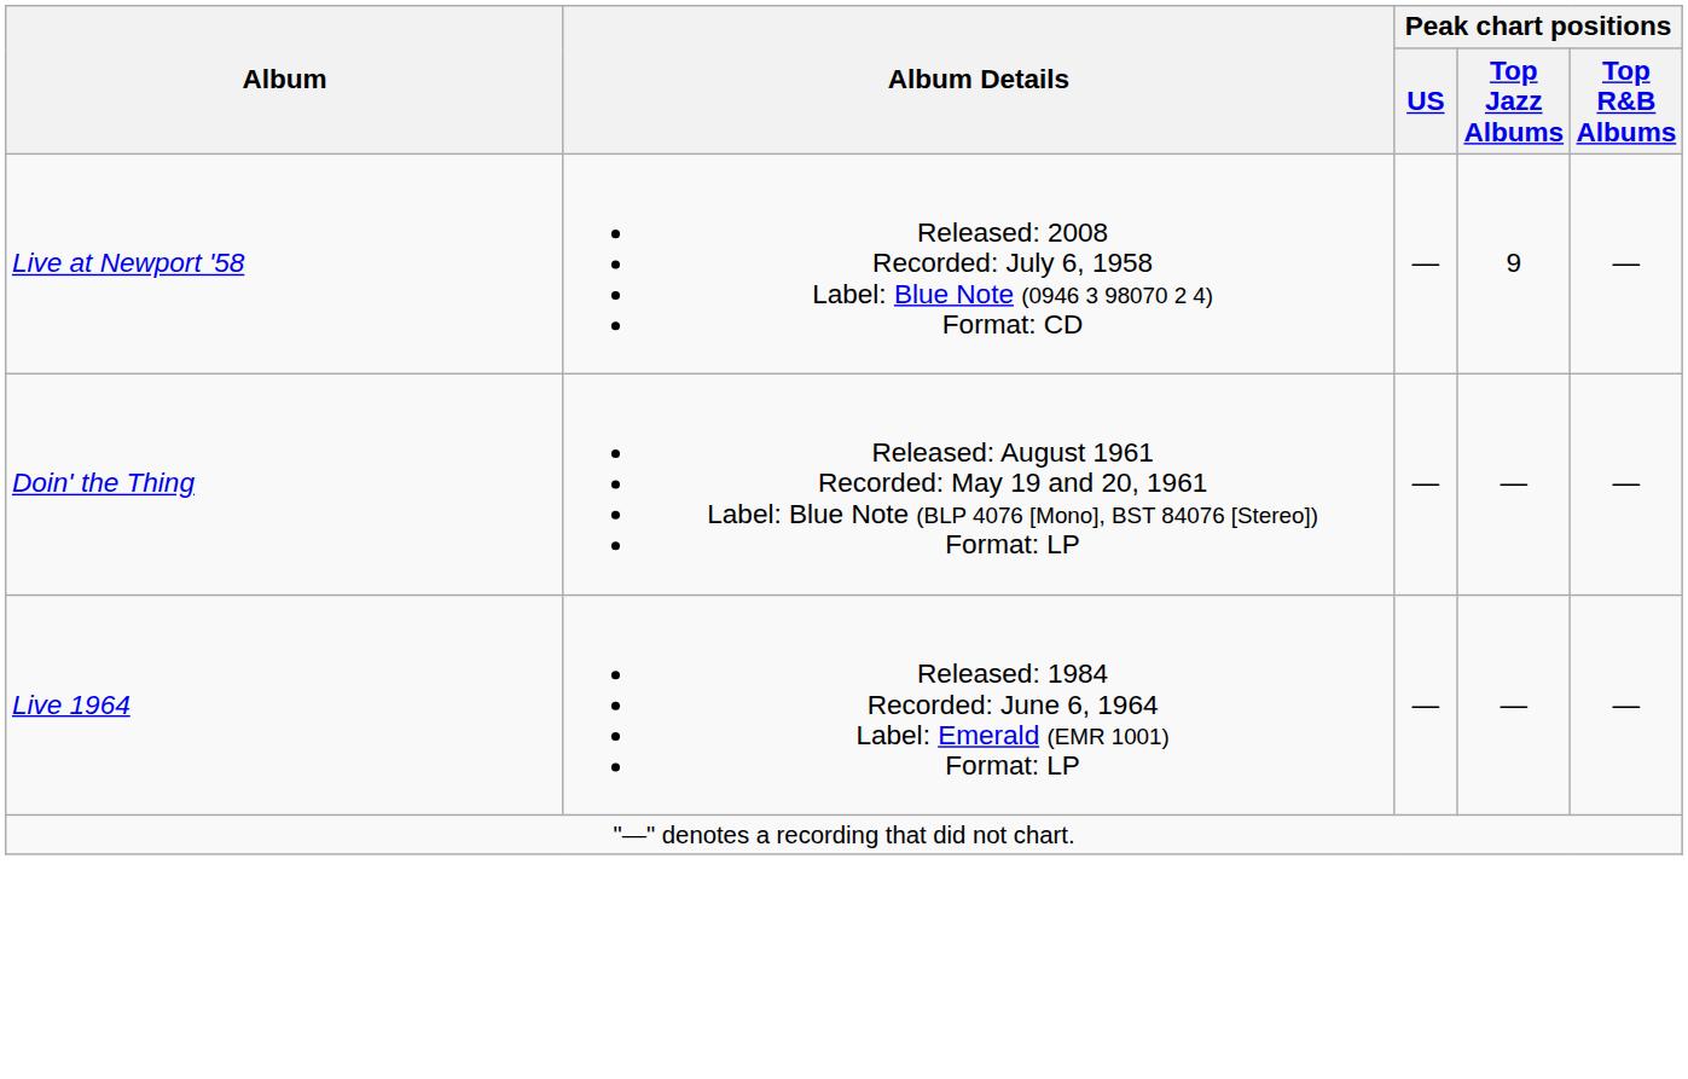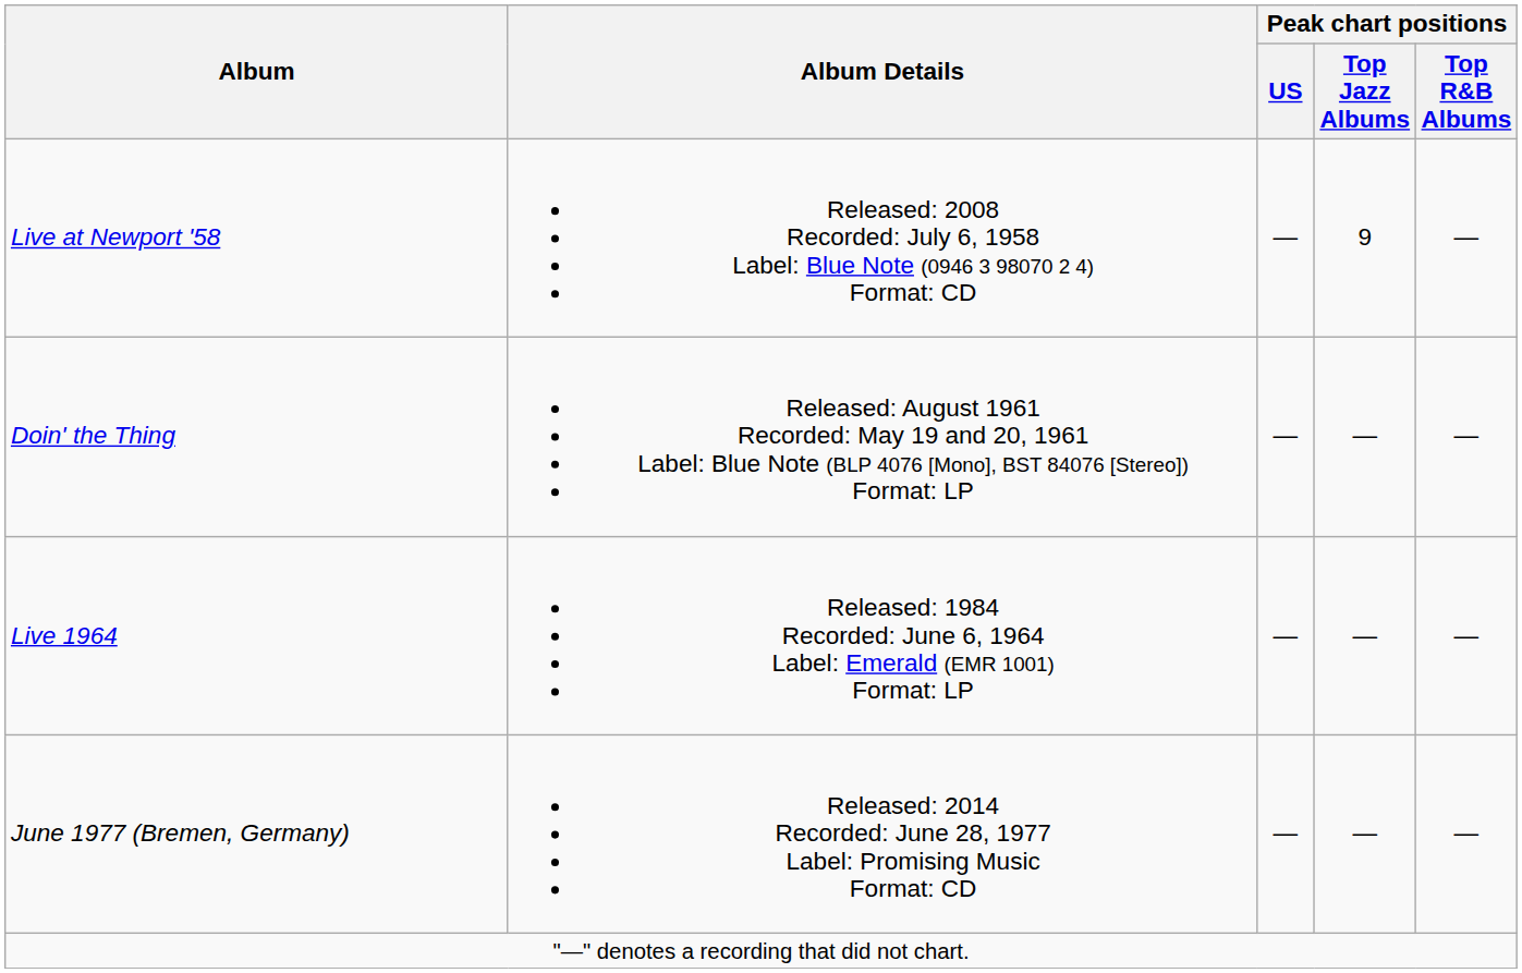+ row: June 1977 (Bremen, Germany) | Released: 2014 Recorded: June 28, 1977 Label: Promising Music Format: CD | — | — | —
